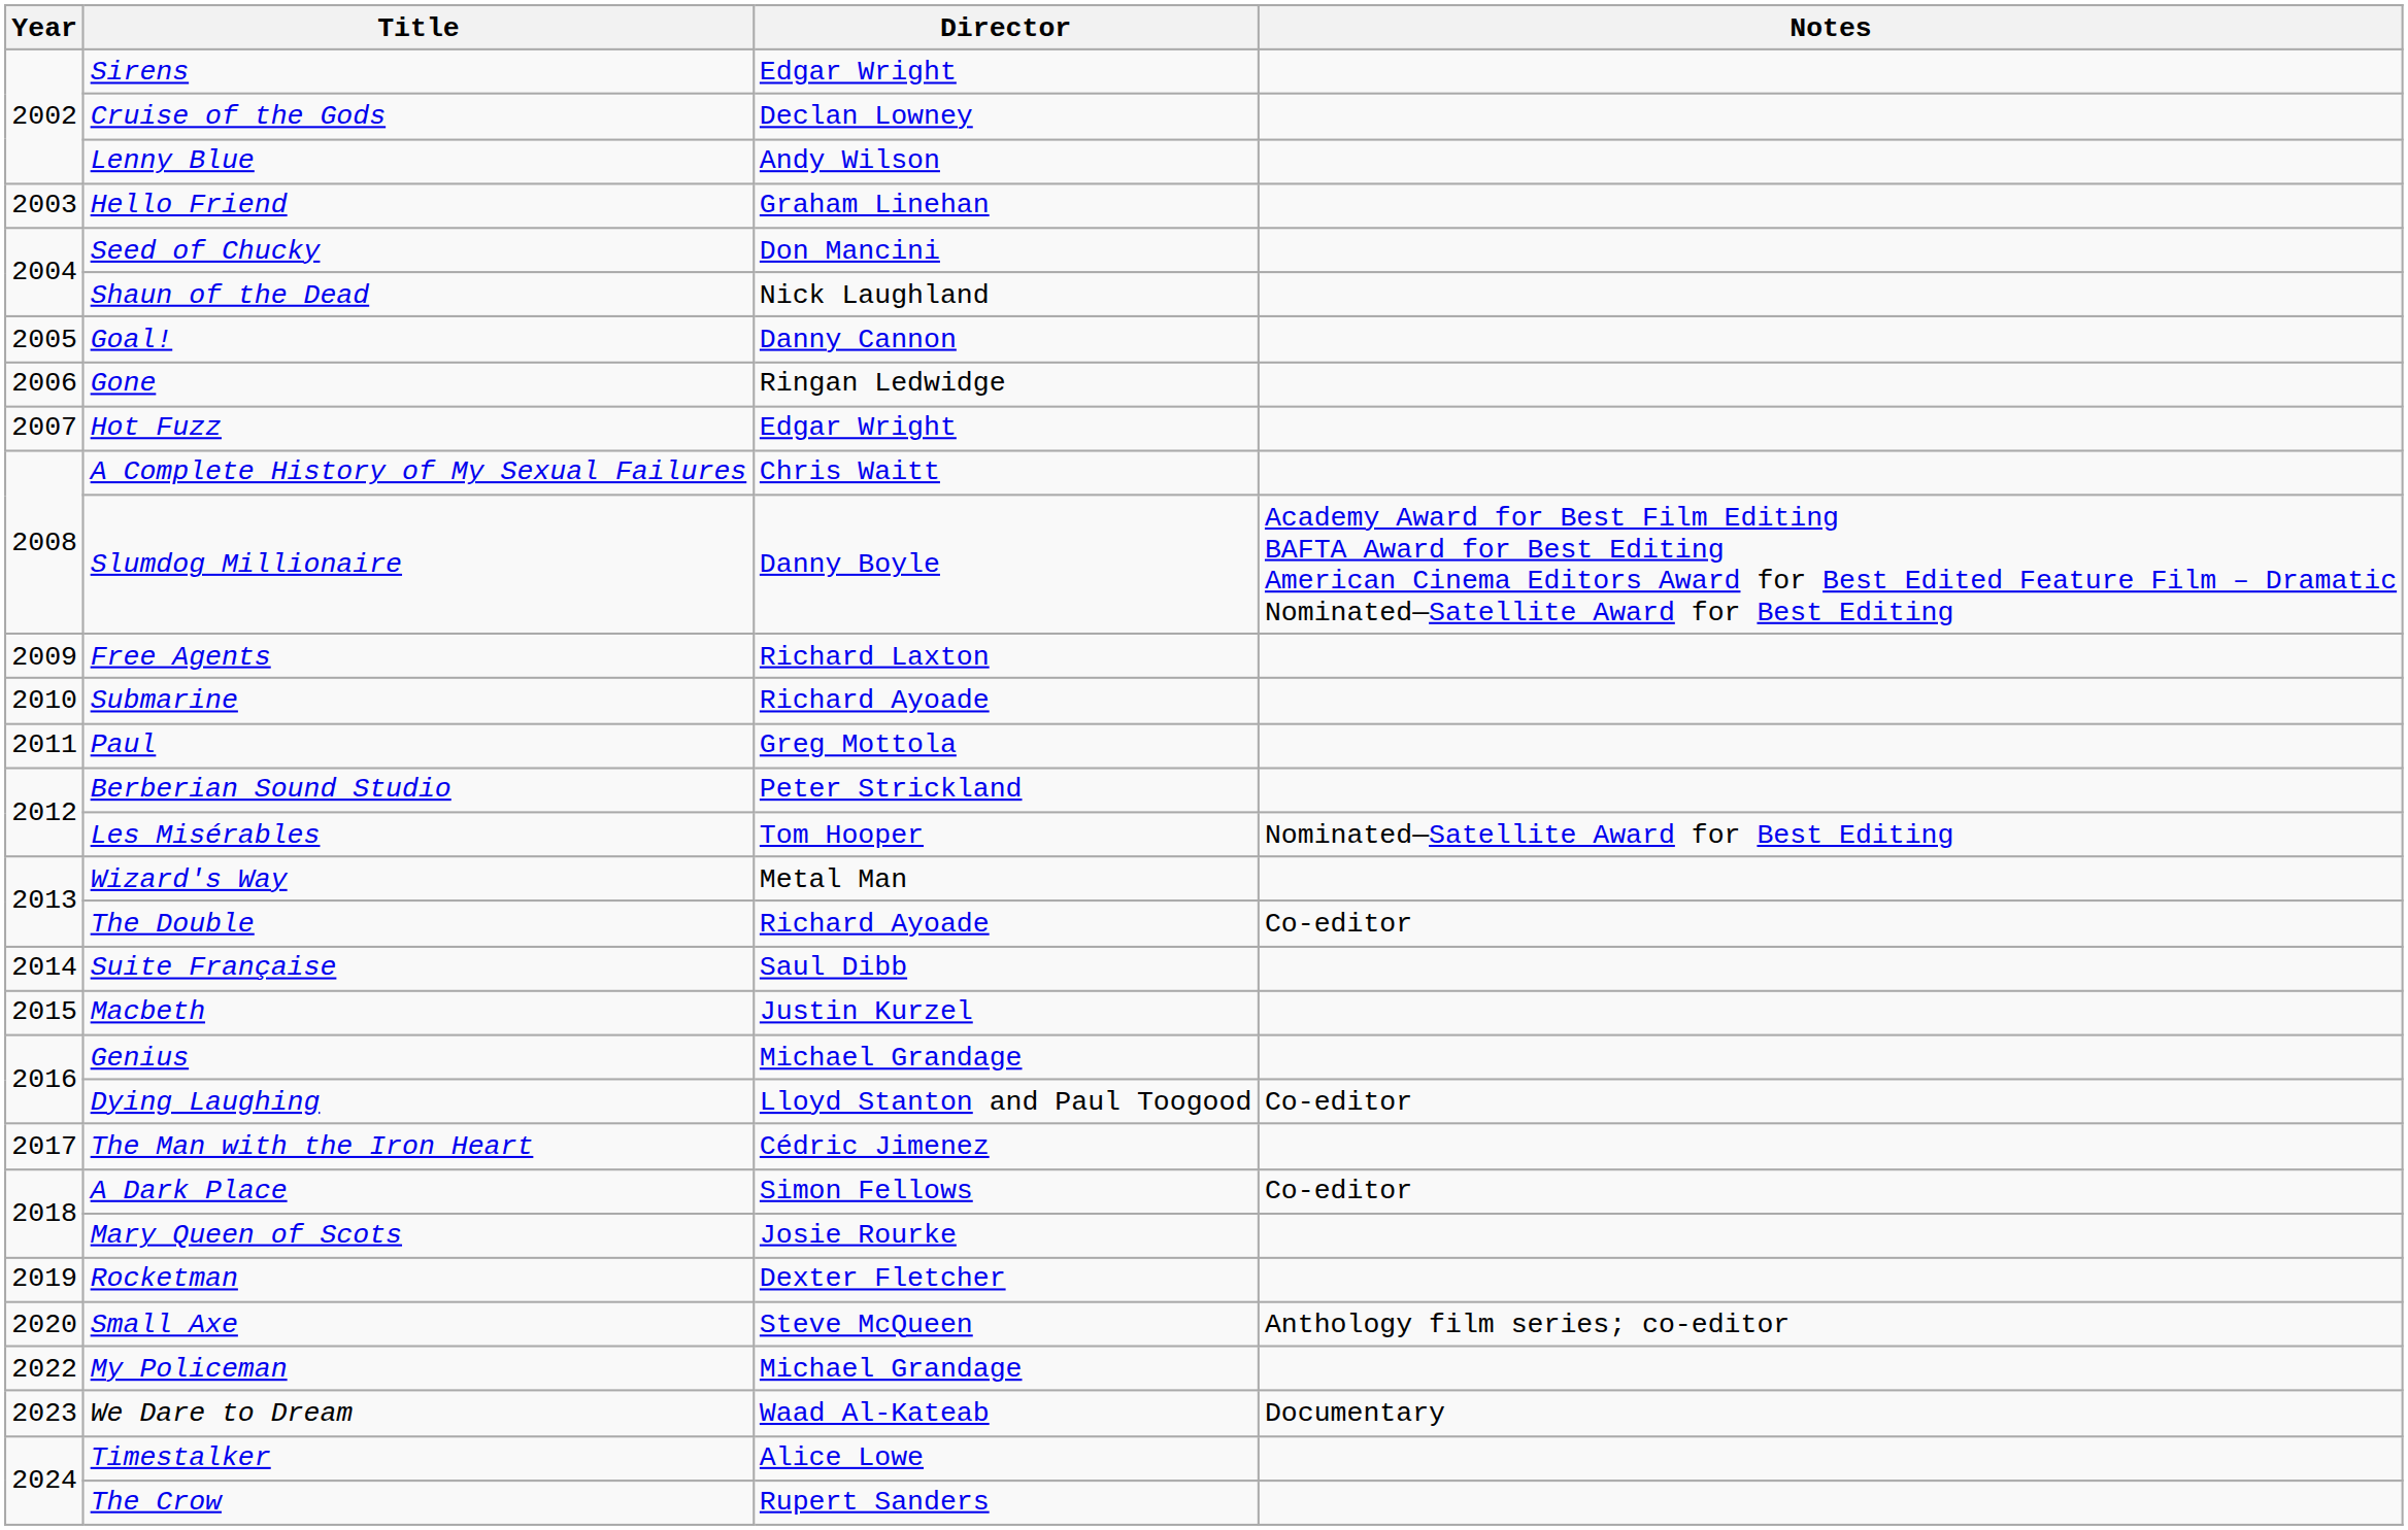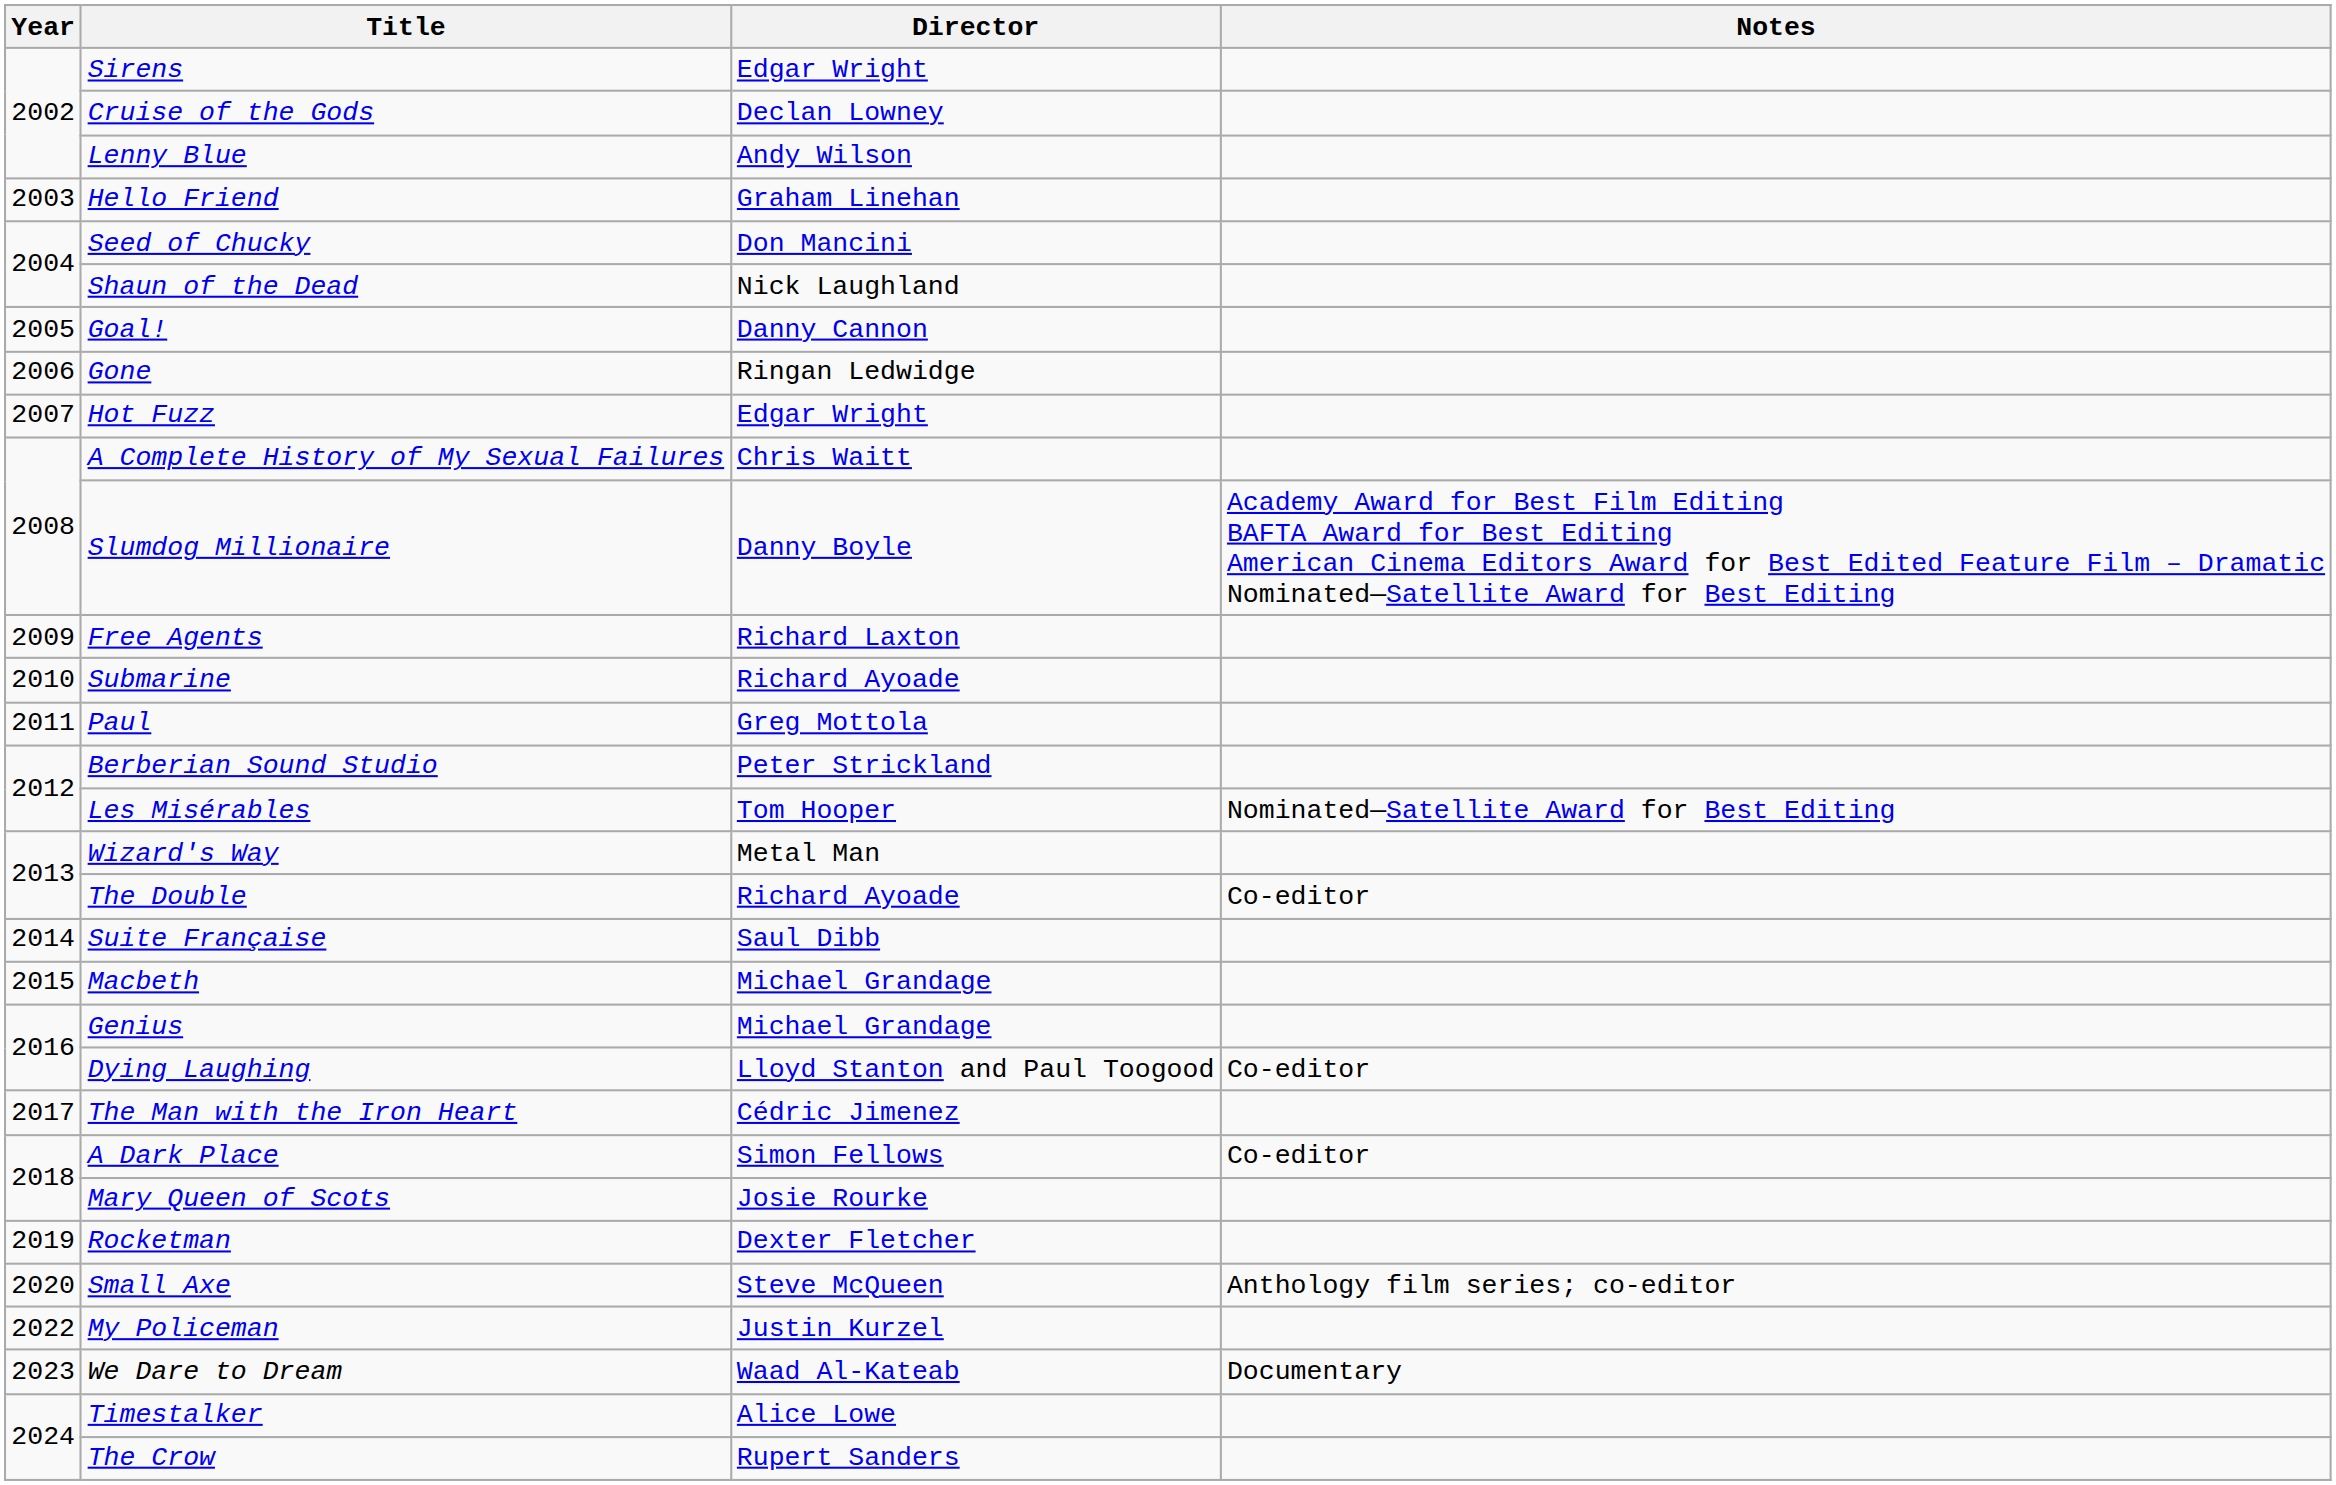Macbeth | Director: Justin Kurzel -> Michael Grandage
My Policeman | Director: Michael Grandage -> Justin Kurzel
